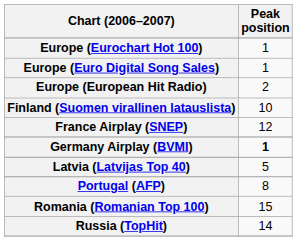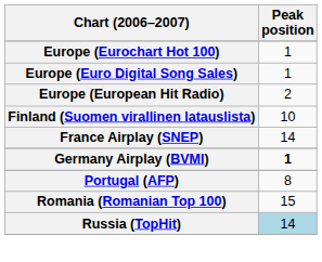France Airplay (SNEP) | Peak position: 12 -> 14
- row: Latvia (Latvijas Top 40) | 5
Russia (TopHit) | Peak position: no background -> lightblue background
